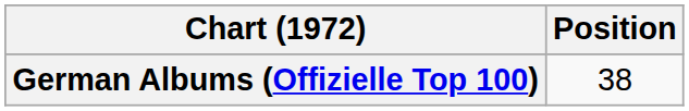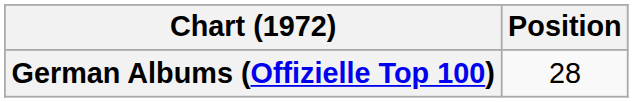German Albums (Offizielle Top 100) | Position: 38 -> 28
